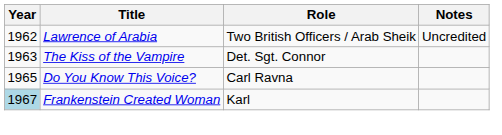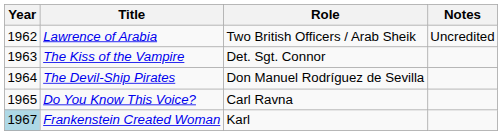+ row: 1964 | The Devil-Ship Pirates | Don Manuel Rodríguez de Sevilla
